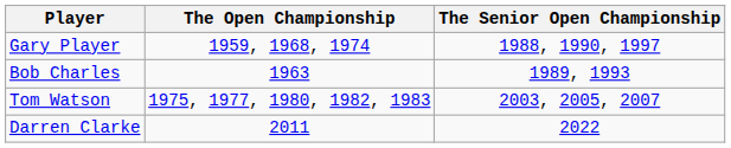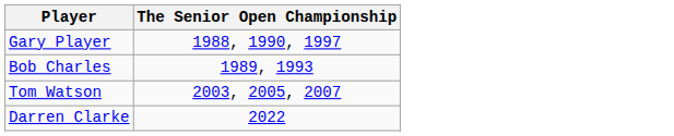- column: The Open Championship | 1959, 1968, 1974 | 1963 | 1975, 1977, 1980, 1982, 1983 | 2011
